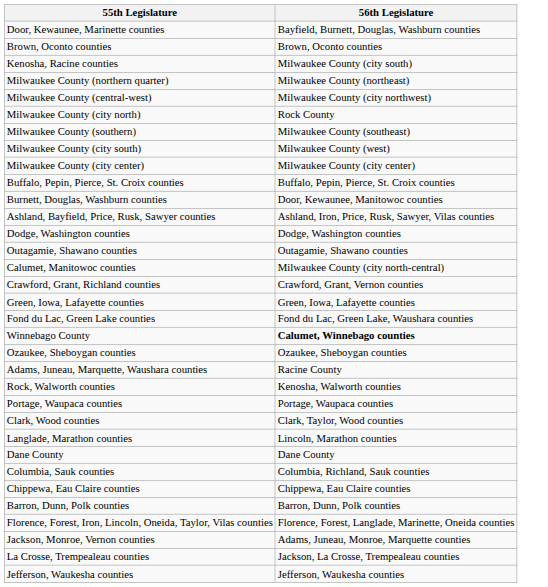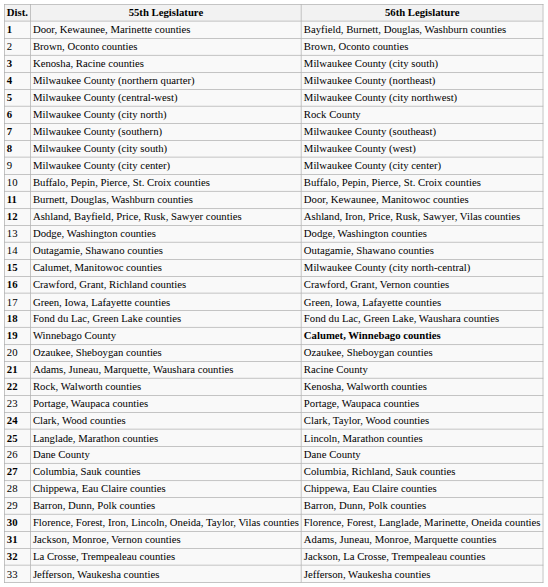+ column: Dist. | 1 | 2 | 3 | 4 | 5 | 6 | 7 | 8 | 9 | 10 | 11 | 12 | 13 | 14 | 15 | 16 | 17 | 18 | 19 | 20 | 21 | 22 | 23 | 24 | 25 | 26 | 27 | 28 | 29 | 30 | 31 | 32 | 33
